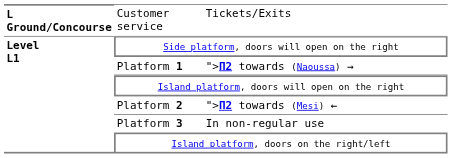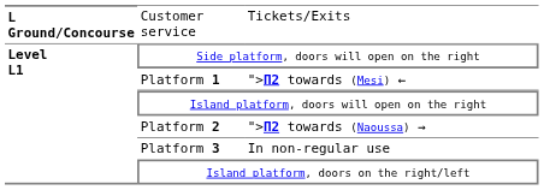Platform 1 | column 3: ">Π2 towards (Naoussa) → -> ">Π2 towards (Mesi) ←
Platform 2 | column 3: ">Π2 towards (Mesi) ← -> ">Π2 towards (Naoussa) →
